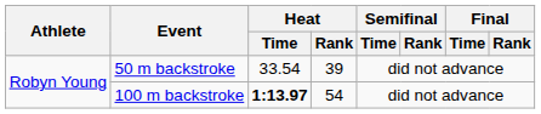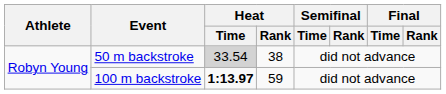50 m backstroke | Heat / Time: no background -> lightgrey background
50 m backstroke | Heat / Rank: 39 -> 38
100 m backstroke | Heat / Rank: 54 -> 59
